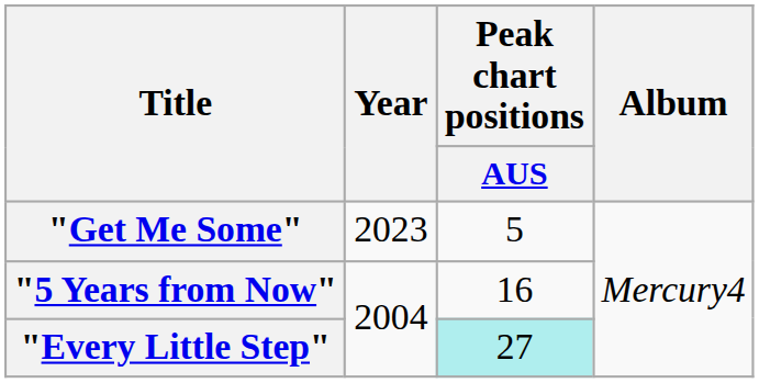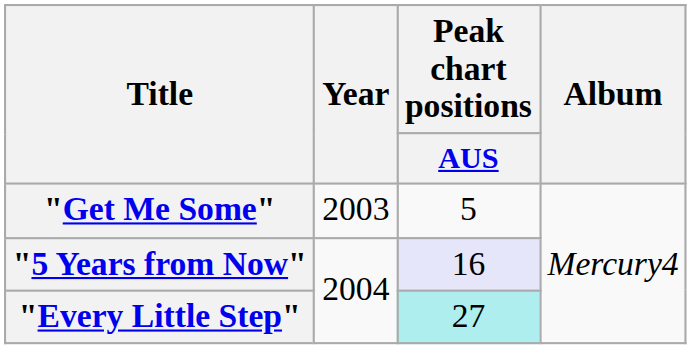"Get Me Some" | Year: 2023 -> 2003
"5 Years from Now" | Peak chart positions / AUS: no background -> lavender background
